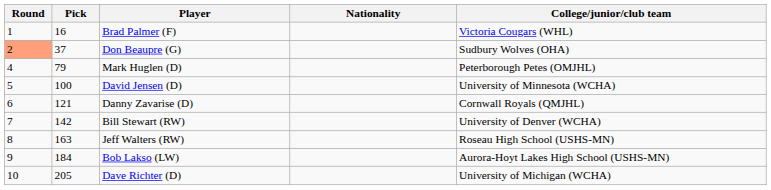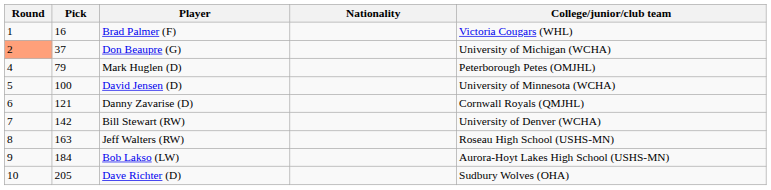Don Beaupre (G) | College/junior/club team: Sudbury Wolves (OHA) -> University of Michigan (WCHA)
Dave Richter (D) | College/junior/club team: University of Michigan (WCHA) -> Sudbury Wolves (OHA)
